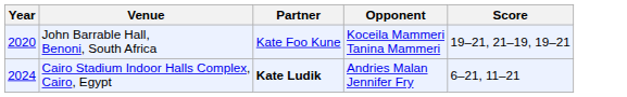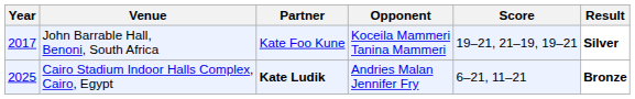+ column: Result | Silver | Bronze
John Barrable Hall, Benoni, South Africa | Year: 2020 -> 2017
Cairo Stadium Indoor Halls Complex, Cairo, Egypt | Year: 2024 -> 2025
